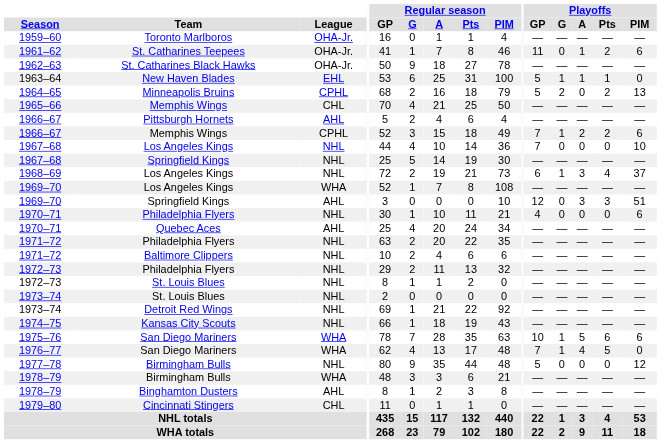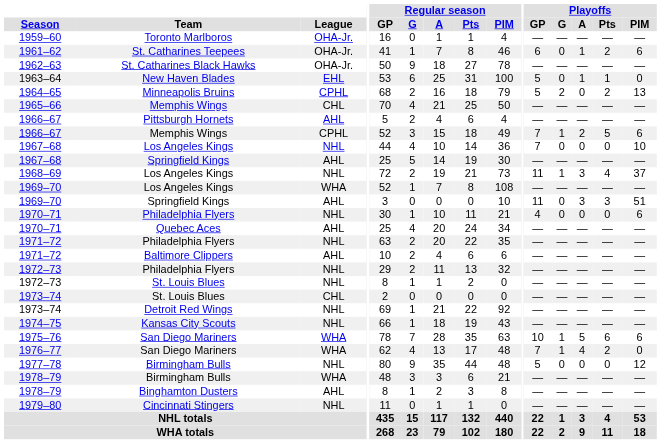1961–62 | Playoffs / GP: 11 -> 6
1963–64 | Playoffs / G: 1 -> 0
1966–67 / Memphis Wings | Playoffs / Pts: 2 -> 5
1967–68 / Springfield Kings | League: NHL -> AHL
1968–69 | Playoffs / GP: 6 -> 11
1969–70 / Springfield Kings | Playoffs / GP: 12 -> 11
1971–72 / Baltimore Clippers | League: NHL -> AHL
1973–74 / St. Louis Blues | League: NHL -> CHL
1976–77 | Playoffs / Pts: 5 -> 2
1979–80 | League: CHL -> NHL
